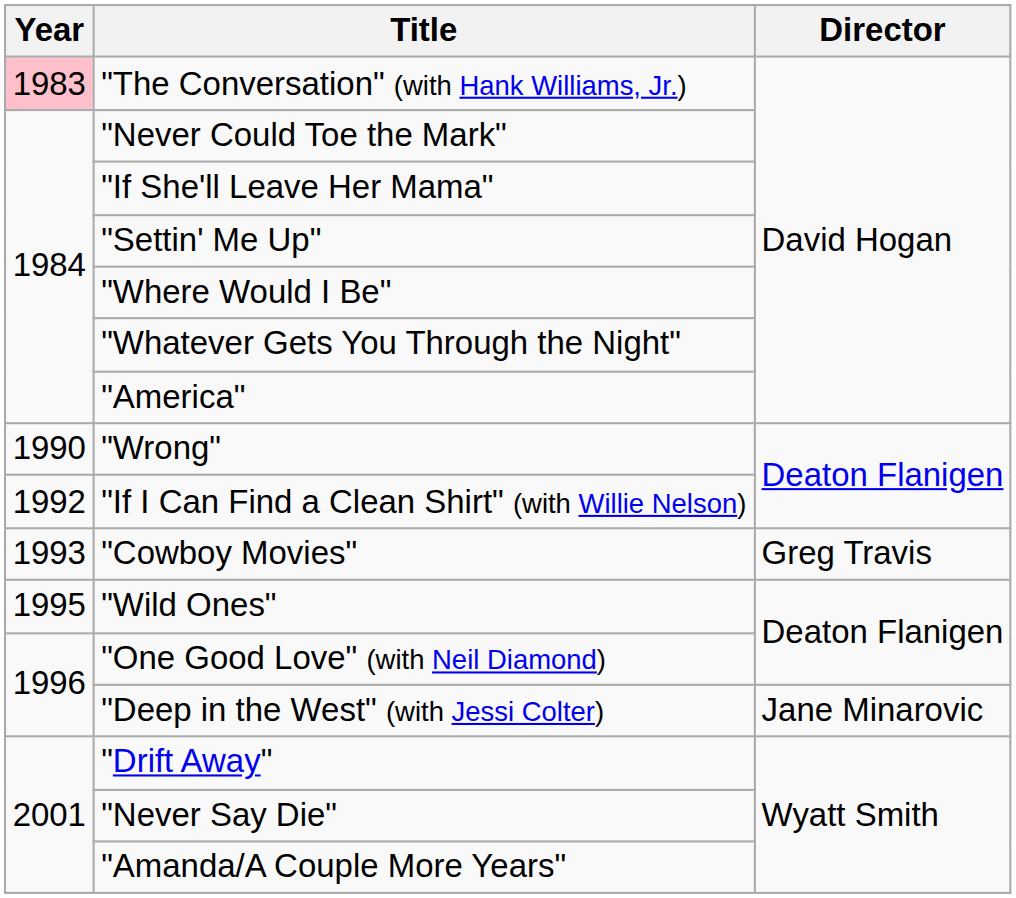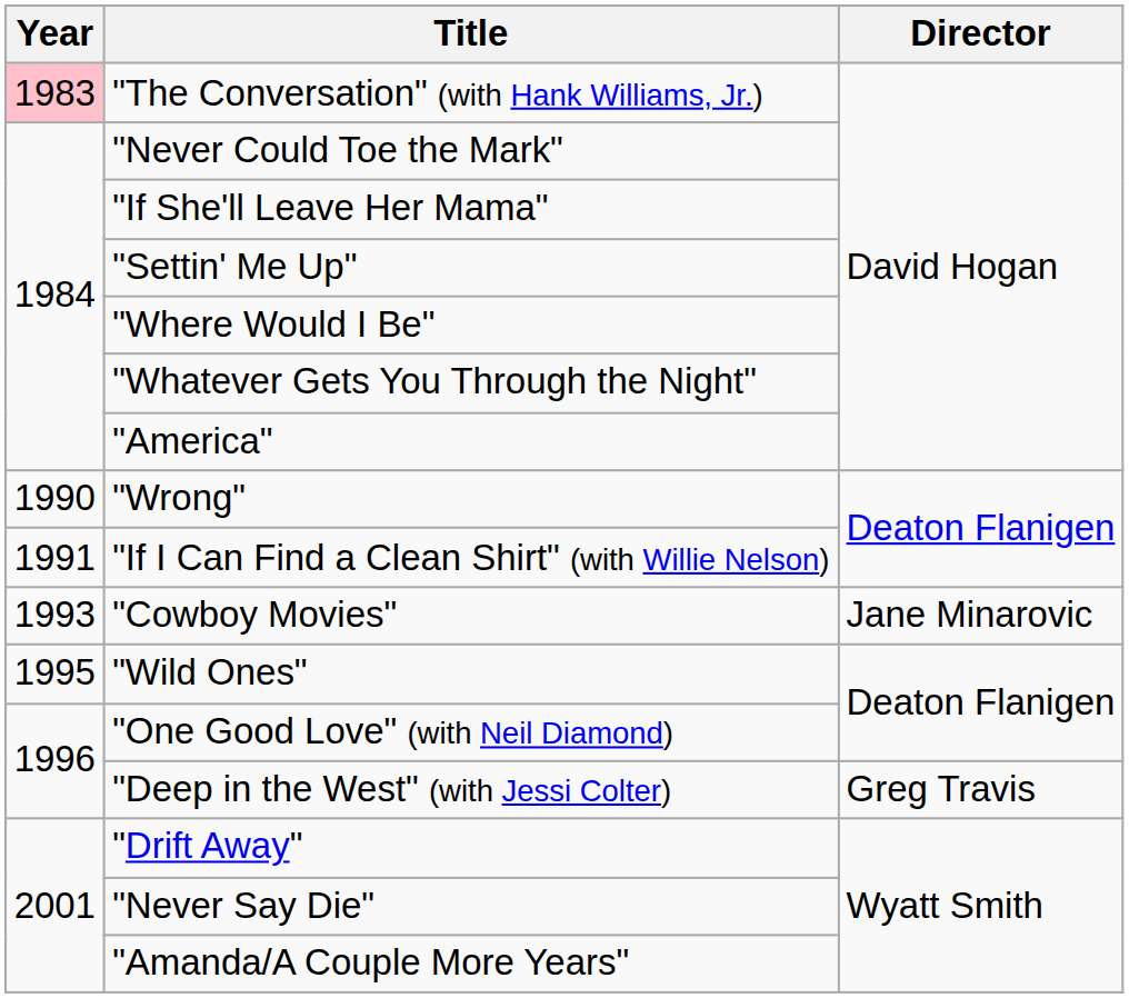"If I Can Find a Clean Shirt" (with Willie Nelson) | Year: 1992 -> 1991
"Cowboy Movies" | Director: Greg Travis -> Jane Minarovic
"Deep in the West" (with Jessi Colter) | Director: Jane Minarovic -> Greg Travis
